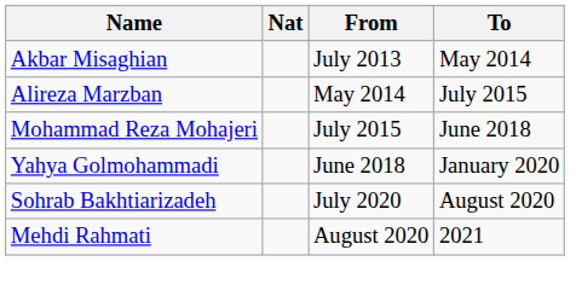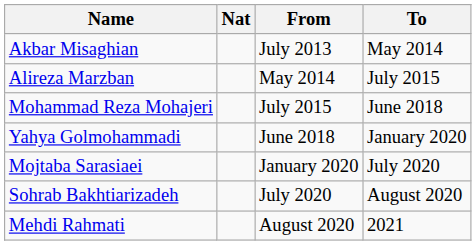+ row: Mojtaba Sarasiaei | January 2020 | July 2020
